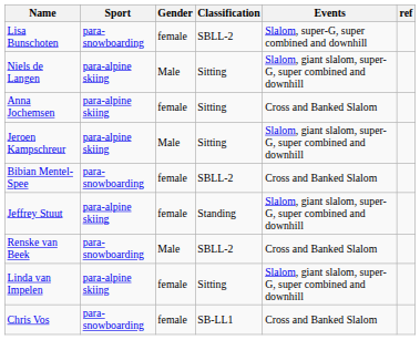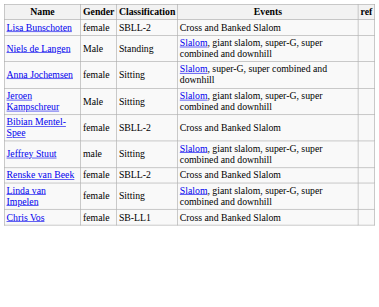- column: Sport | para-snowboarding | para-alpine skiing | para-alpine skiing | para-alpine skiing | para-snowboarding | para-alpine skiing | para-snowboarding | para-alpine skiing | para-snowboarding
Lisa Bunschoten | Events: Slalom, super-G, super combined and downhill -> Cross and Banked Slalom
Niels de Langen | Classification: Sitting -> Standing
Anna Jochemsen | Events: Cross and Banked Slalom -> Slalom, super-G, super combined and downhill
Jeffrey Stuut | Gender: female -> male
Jeffrey Stuut | Classification: Standing -> Sitting
Renske van Beek | Gender: Male -> female
